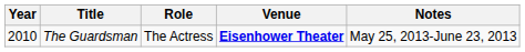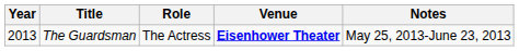The Guardsman | Year: 2010 -> 2013
